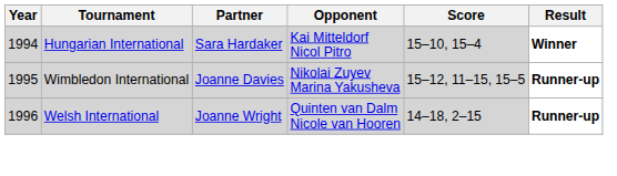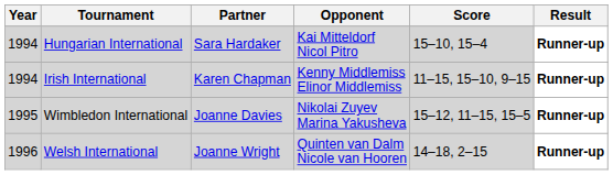Hungarian International | Result: Winner -> Runner-up
+ row: 1994 | Irish International | Karen Chapman | Kenny Middlemiss Elinor Middlemiss | 11–15, 15–10, 9–15 | Runner-up
